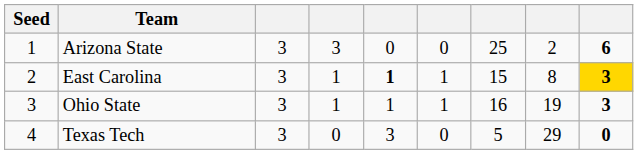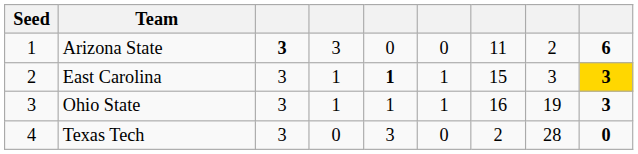Arizona State | column 3: normal -> bold
Arizona State | column 7: 25 -> 11
East Carolina | column 8: 8 -> 3
Texas Tech | column 7: 5 -> 2
Texas Tech | column 8: 29 -> 28
